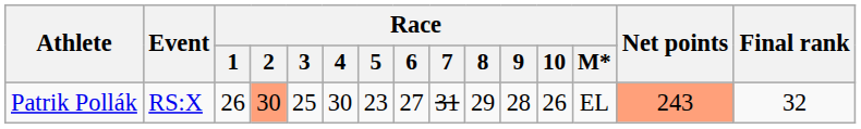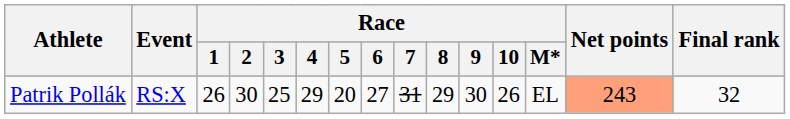Patrik Pollák | Race / 2: lightsalmon background -> no background
Patrik Pollák | Race / 4: 30 -> 29
Patrik Pollák | Race / 5: 23 -> 20
Patrik Pollák | Race / 9: 28 -> 30
